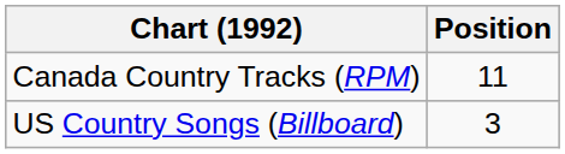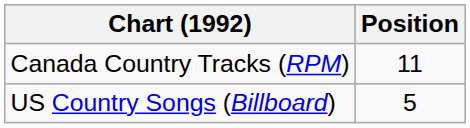US Country Songs (Billboard) | Position: 3 -> 5
